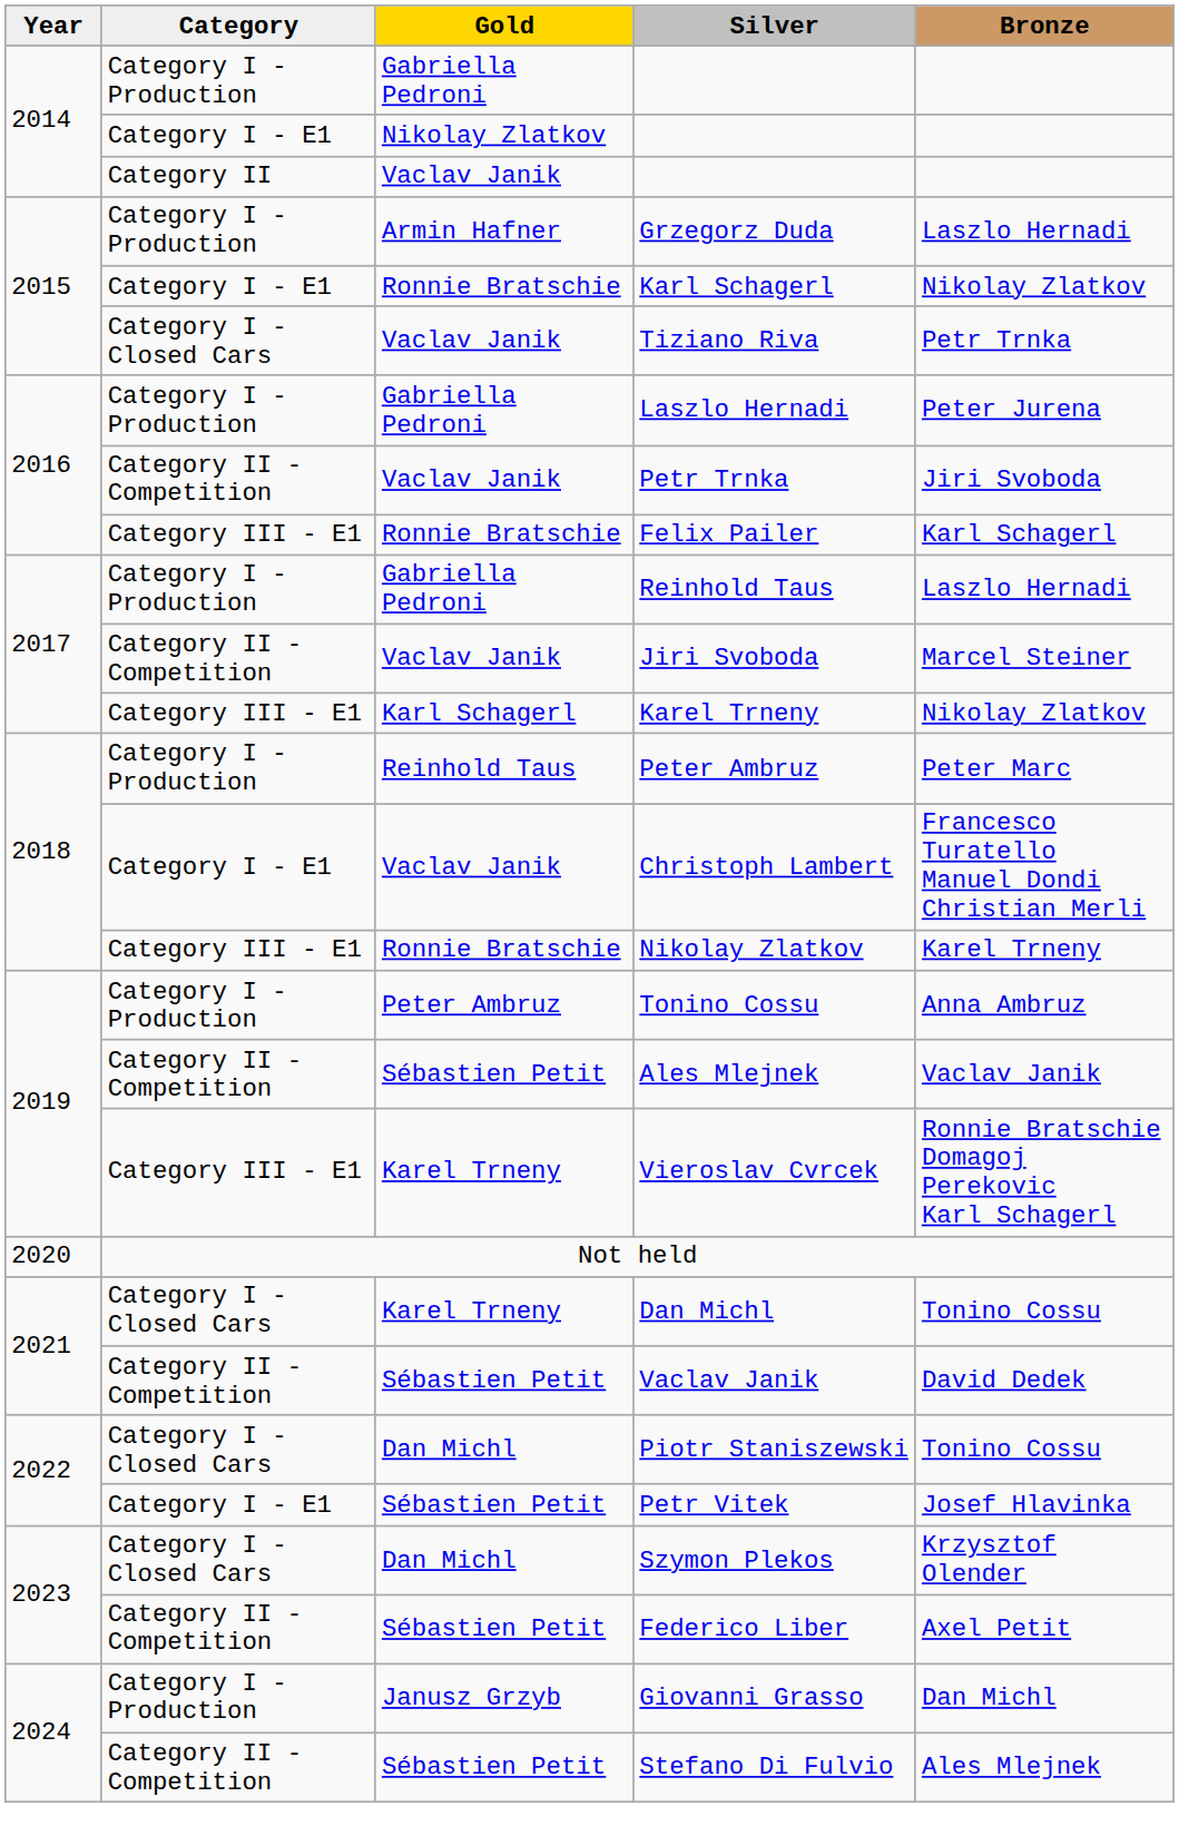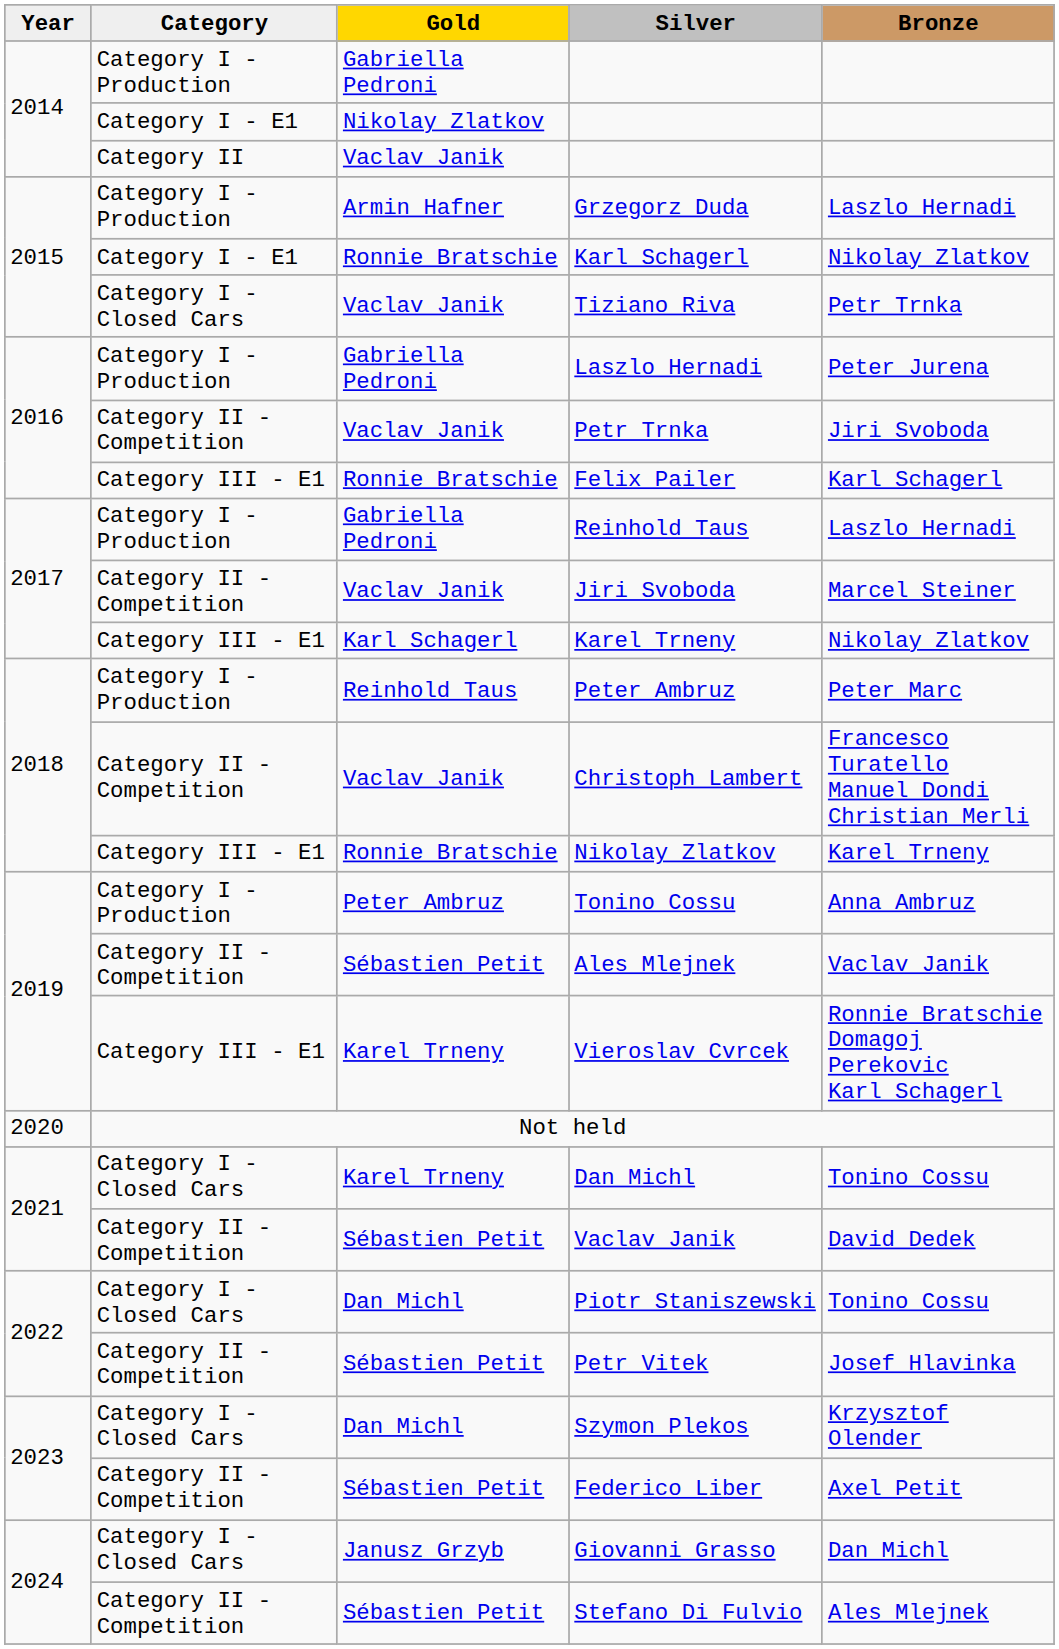Christoph Lambert | Category: Category I - E1 -> Category II - Competition
Petr Vitek | Category: Category I - E1 -> Category II - Competition
Giovanni Grasso | Category: Category I - Production -> Category I - Closed Cars
